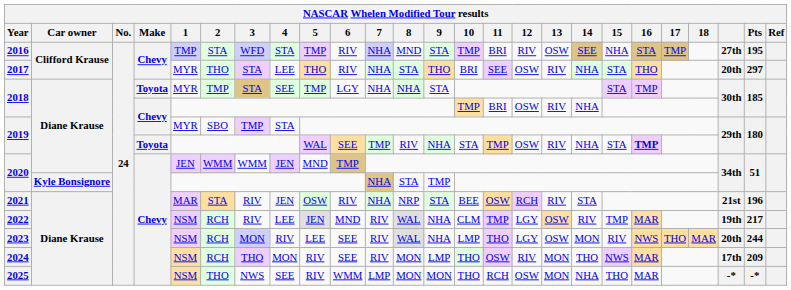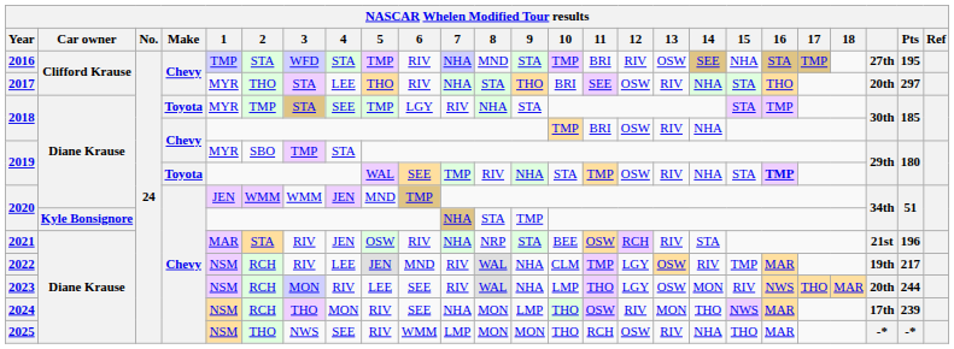2018 / Toyota | 7: NHA -> RIV
2024 | 7: RIV -> NHA
2024 | Pts: 209 -> 239
2025 | 13: MON -> RIV
